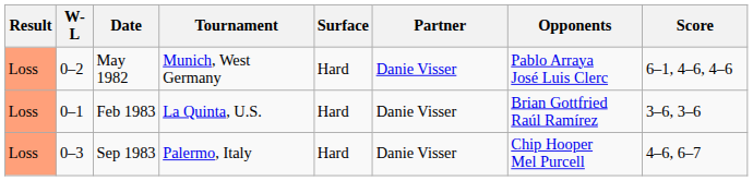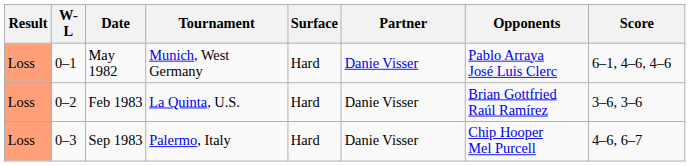May 1982 | W-L: 0–2 -> 0–1
Feb 1983 | W-L: 0–1 -> 0–2
